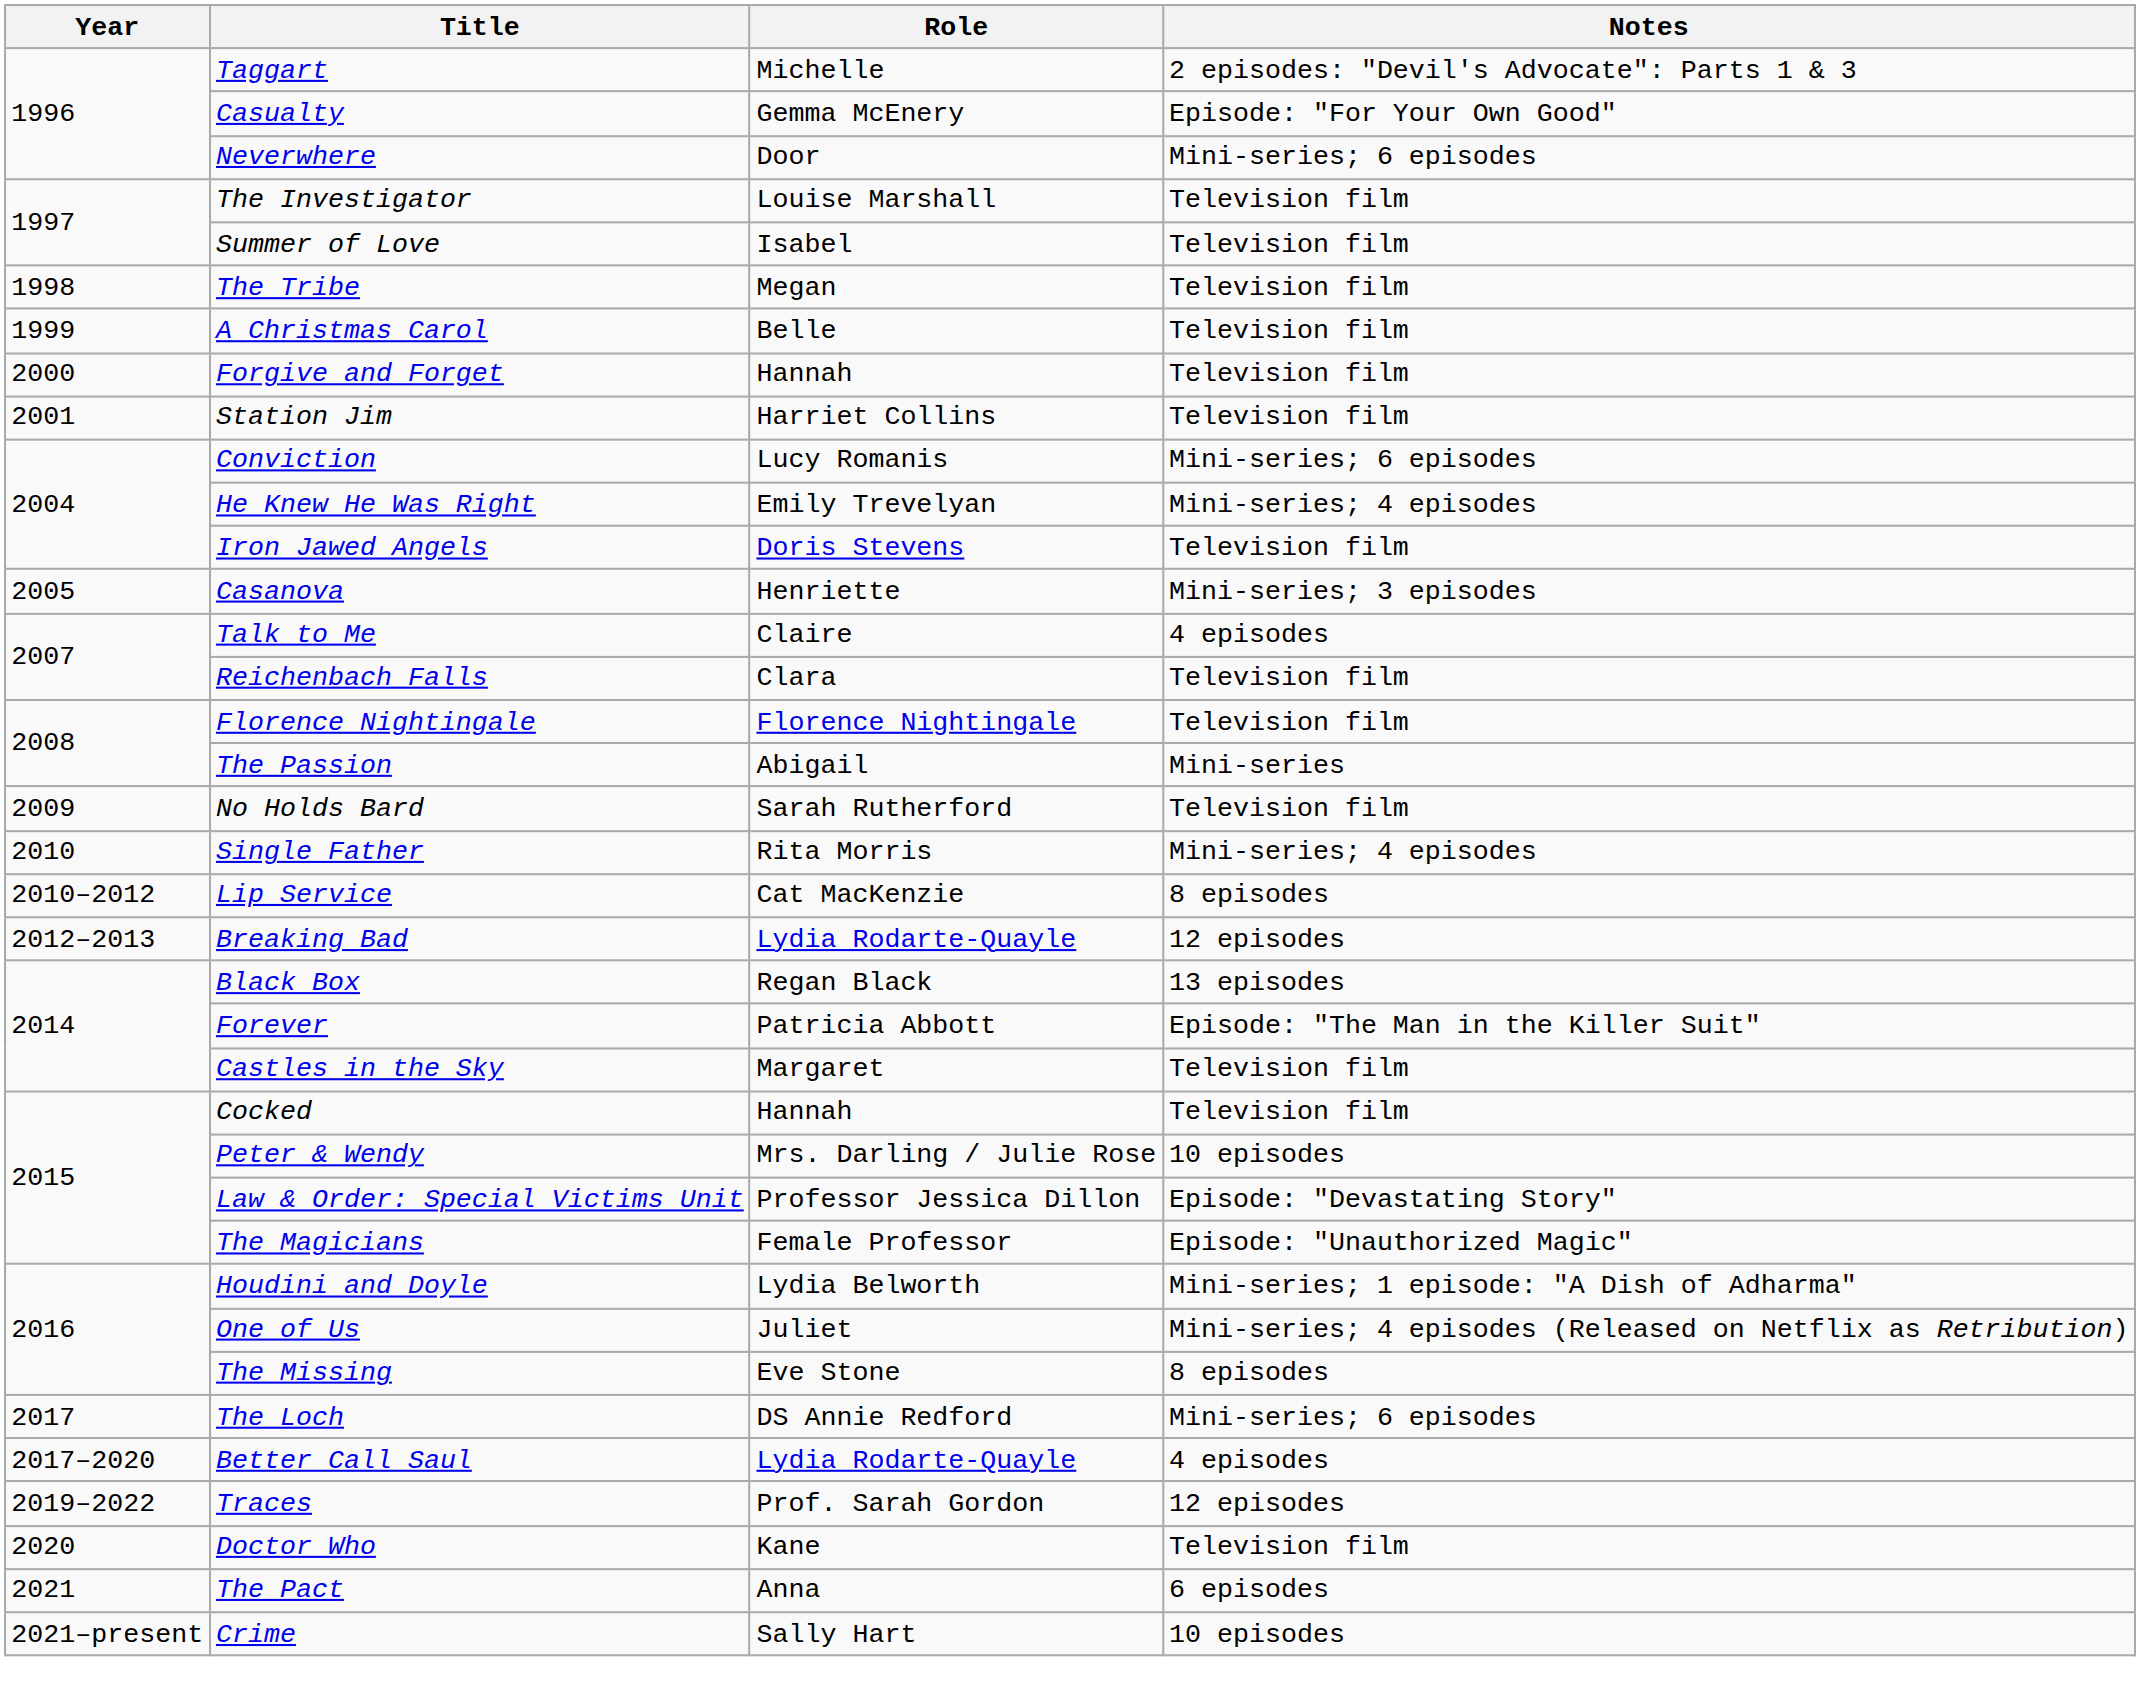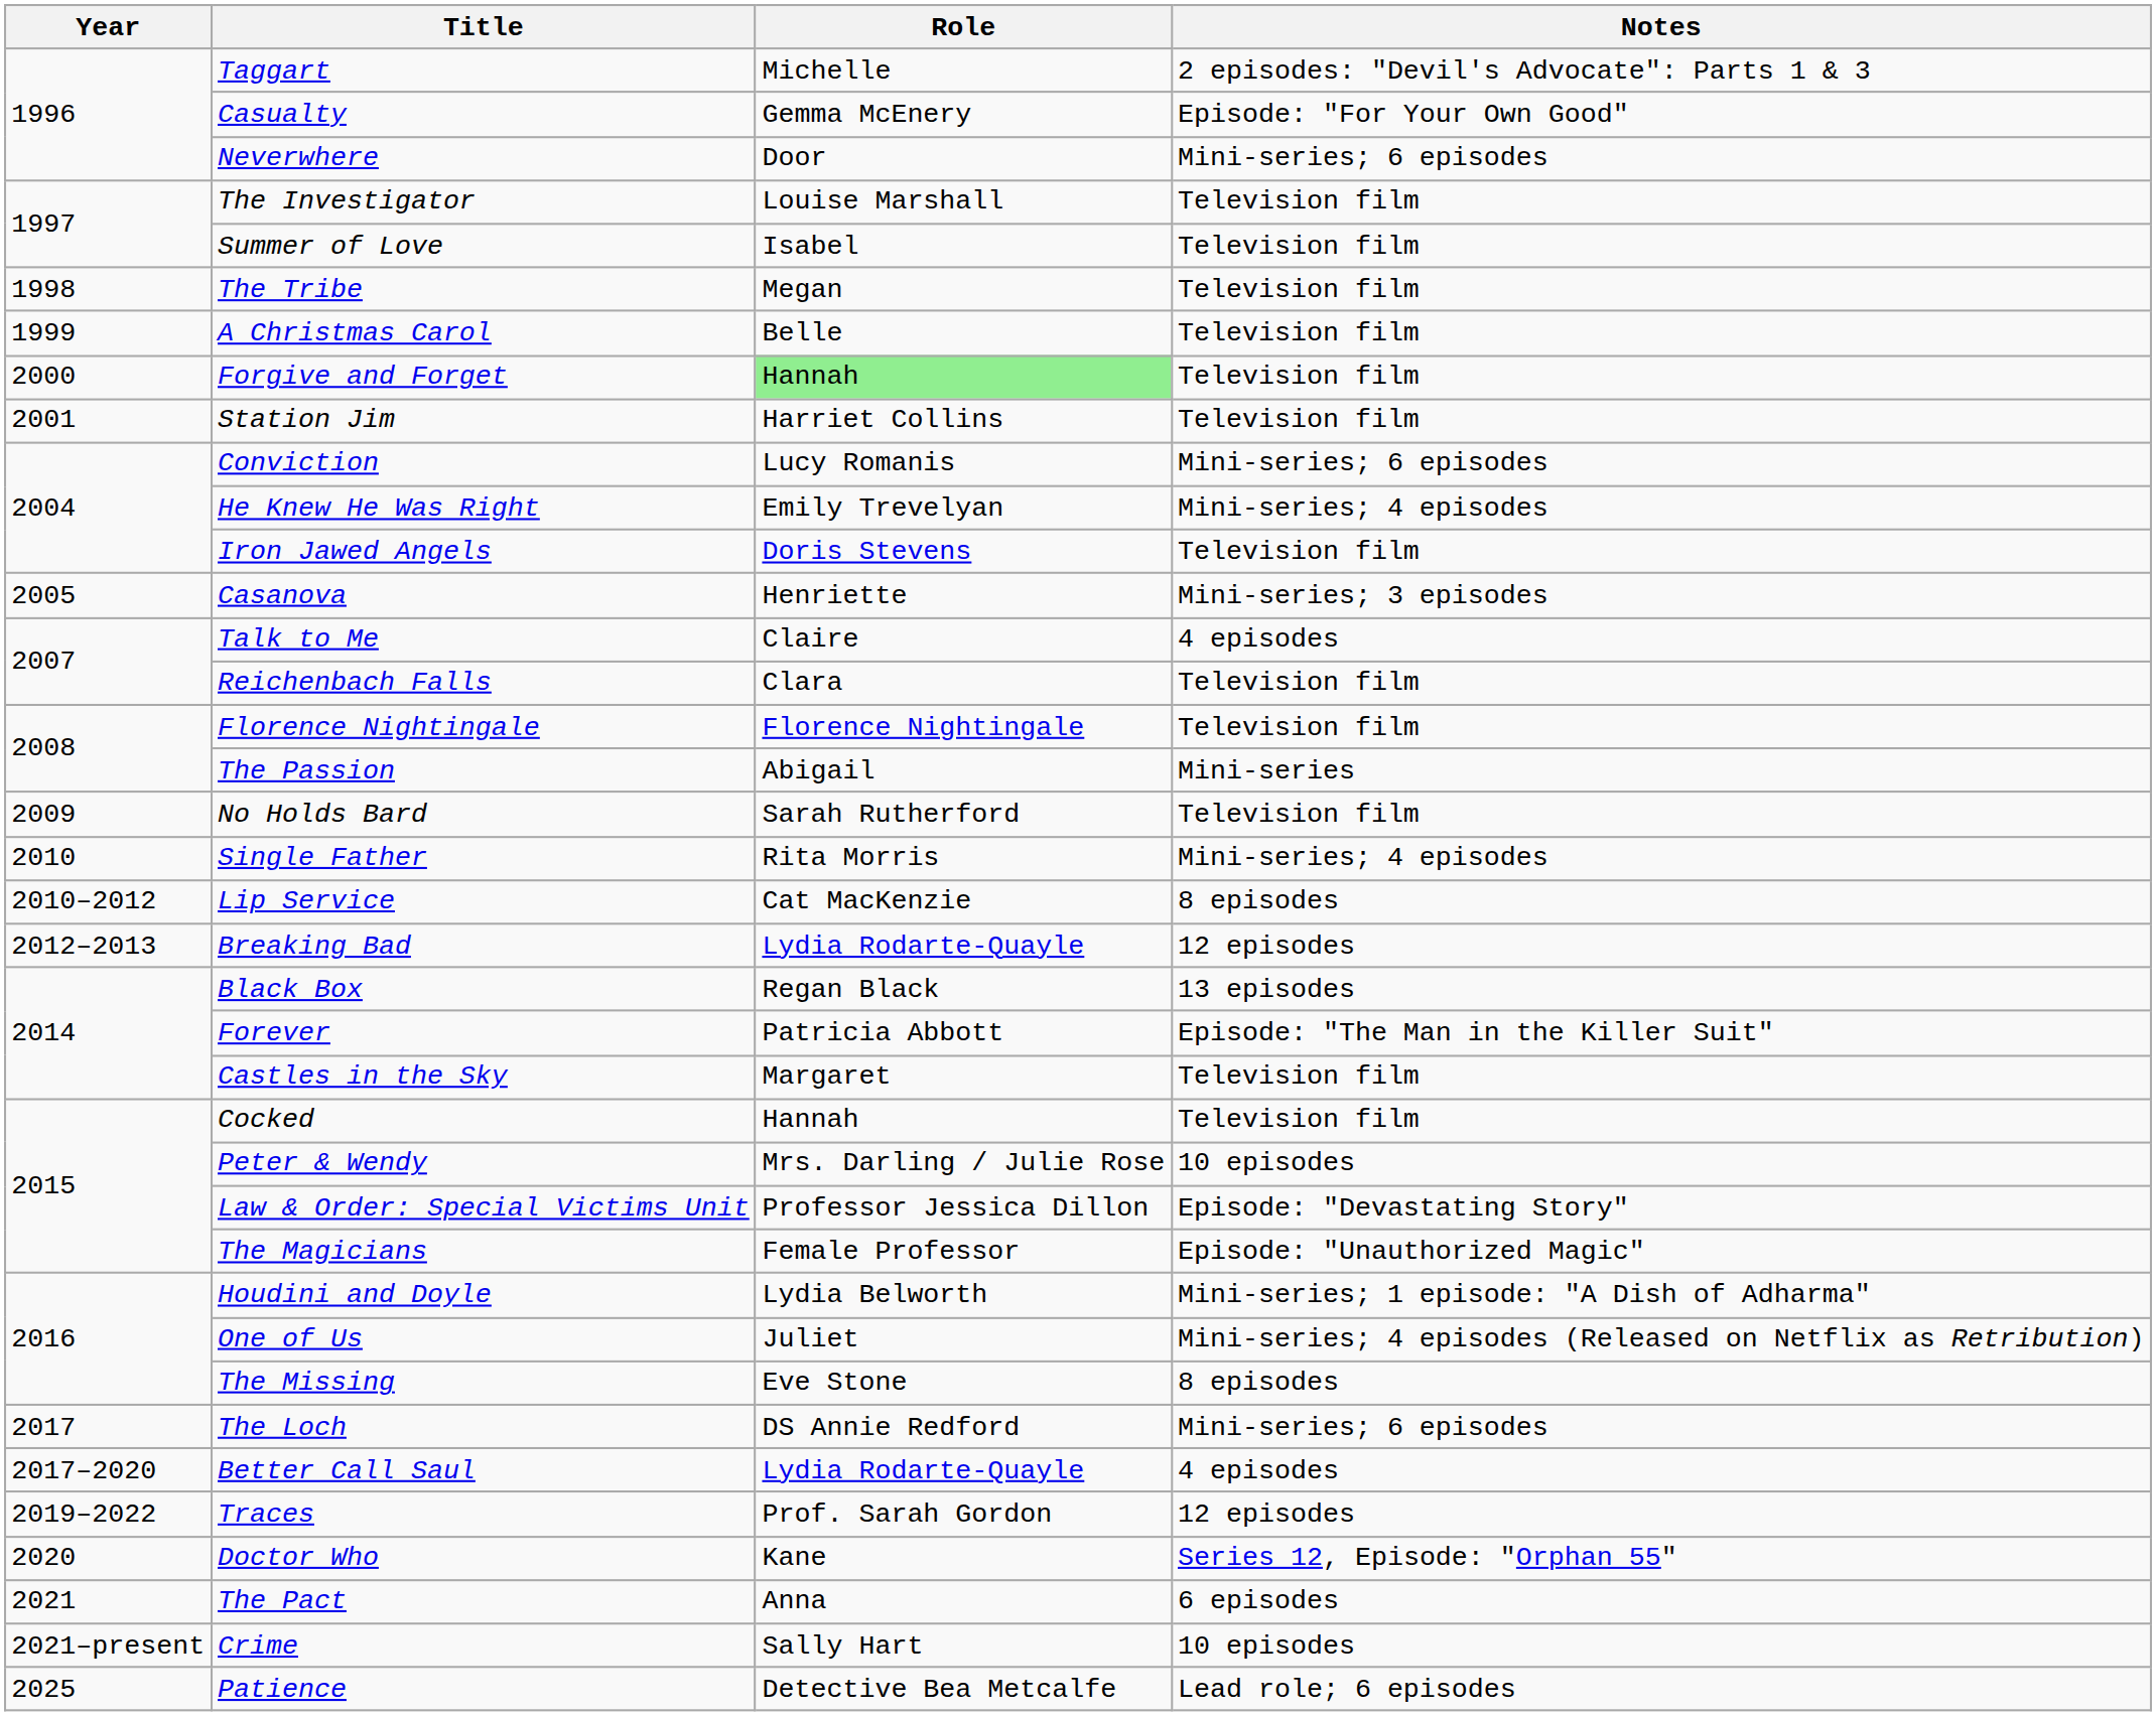Forgive and Forget | Role: no background -> lightgreen background
Doctor Who | Notes: Television film -> Series 12, Episode: "Orphan 55"
+ row: 2025 | Patience | Detective Bea Metcalfe | Lead role; 6 episodes
